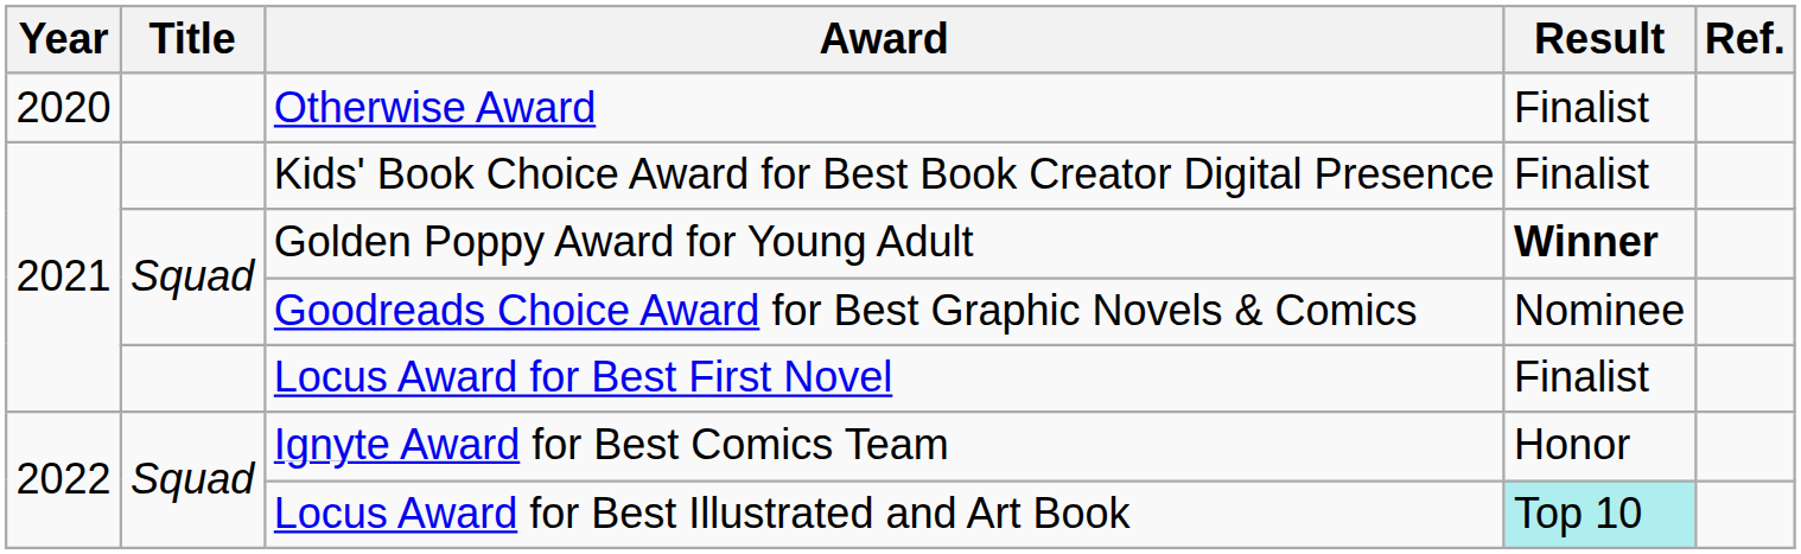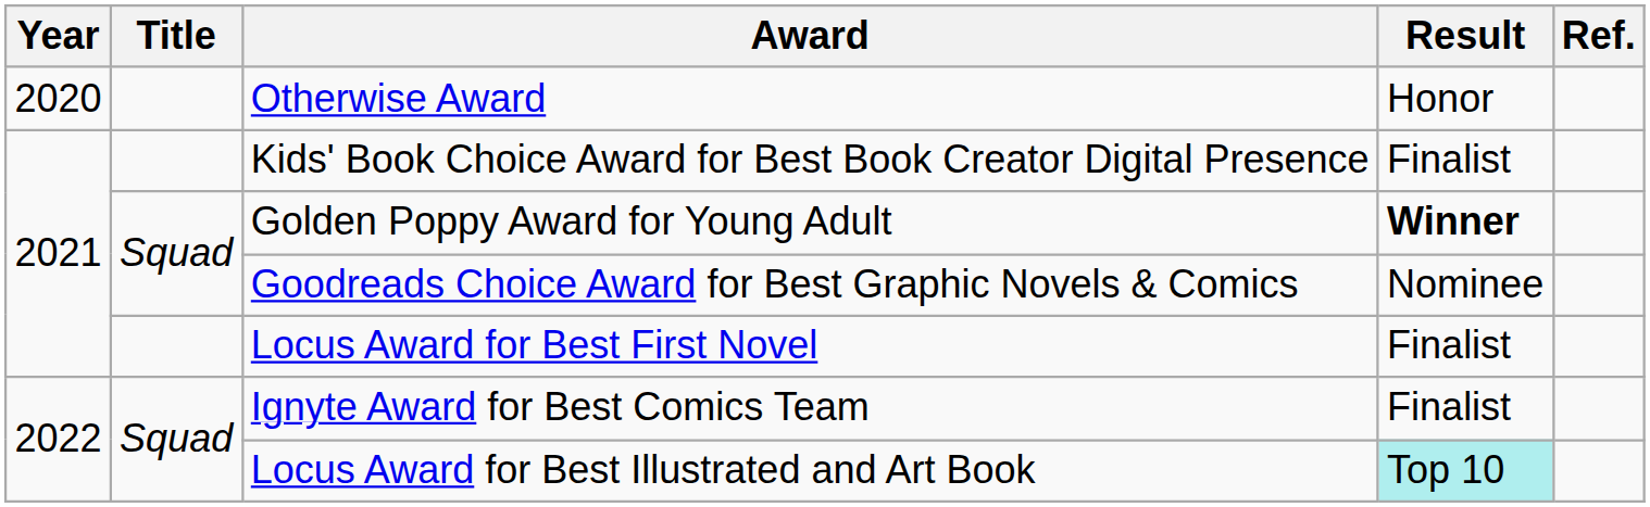Otherwise Award | Result: Finalist -> Honor
Ignyte Award for Best Comics Team | Result: Honor -> Finalist
